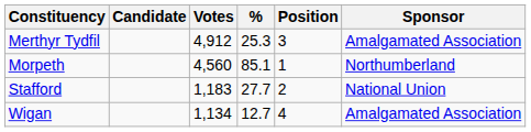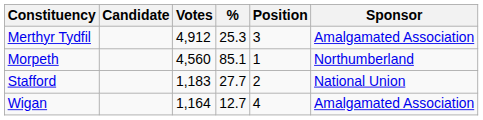Wigan | Votes: 1,134 -> 1,164
